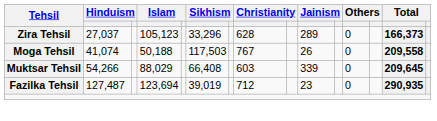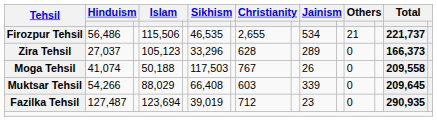+ row: Firozpur Tehsil | 56,486 | 115,506 | 46,535 | 2,655 | 534 | 21 | 221,737
